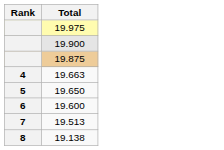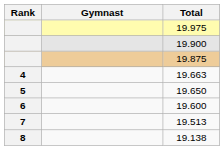+ column: Gymnast
